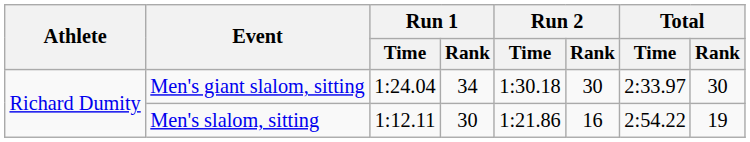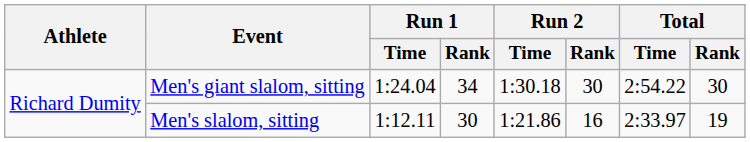Men's giant slalom, sitting | Total / Time: 2:33.97 -> 2:54.22
Men's slalom, sitting | Total / Time: 2:54.22 -> 2:33.97
